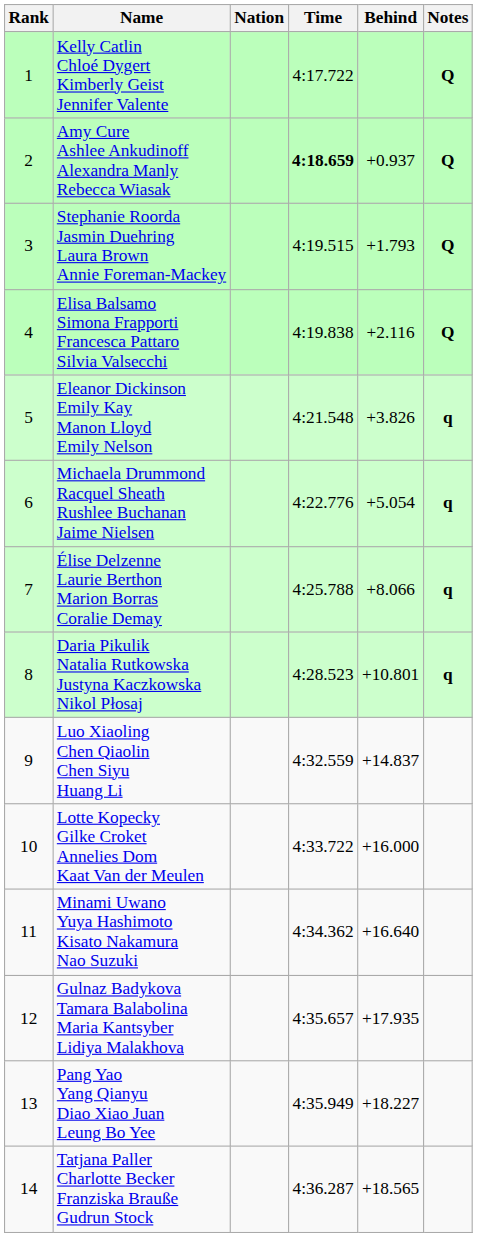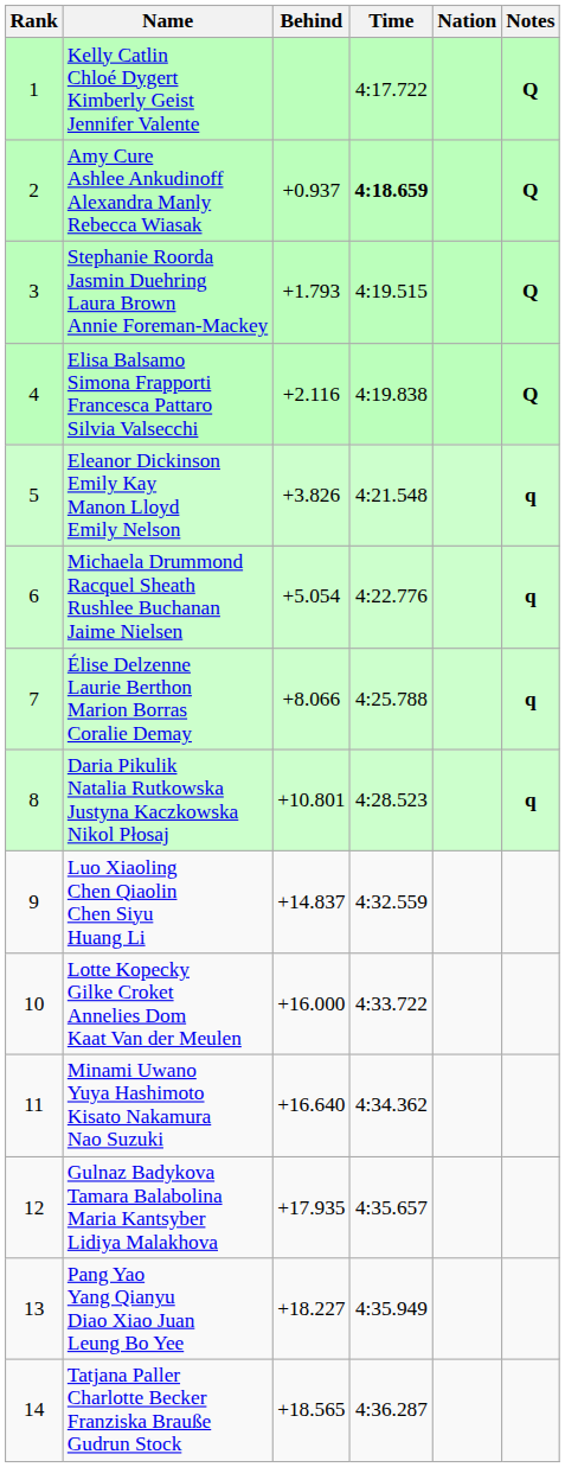columns swapped: Nation <-> Behind
